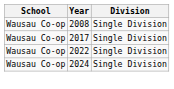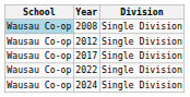2008 | School: no background -> lightblue background
+ row: Wausau Co-op | 2012 | Single Division
